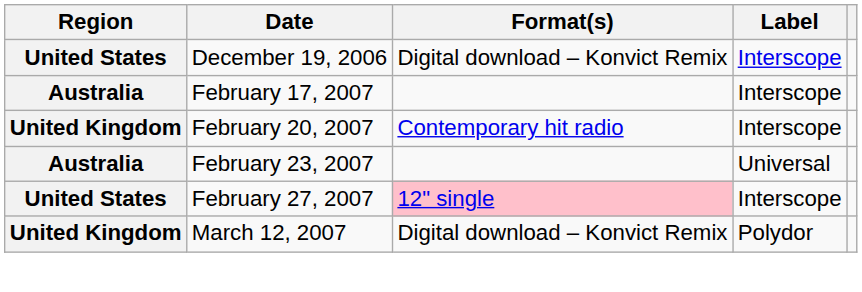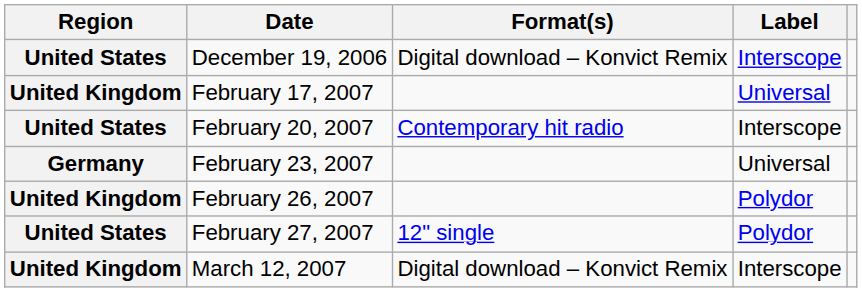February 17, 2007 | Region: Australia -> United Kingdom
February 17, 2007 | Label: Interscope -> Universal
February 20, 2007 | Region: United Kingdom -> United States
February 23, 2007 | Region: Australia -> Germany
+ row: United Kingdom | February 26, 2007 | Polydor
February 27, 2007 | Format(s): pink background -> no background
February 27, 2007 | Label: Interscope -> Polydor
March 12, 2007 | Label: Polydor -> Interscope
